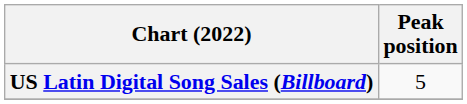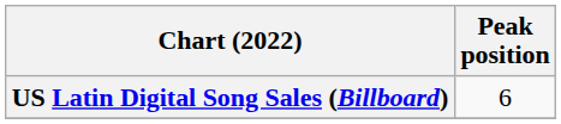US Latin Digital Song Sales (Billboard) | Peak position: 5 -> 6
